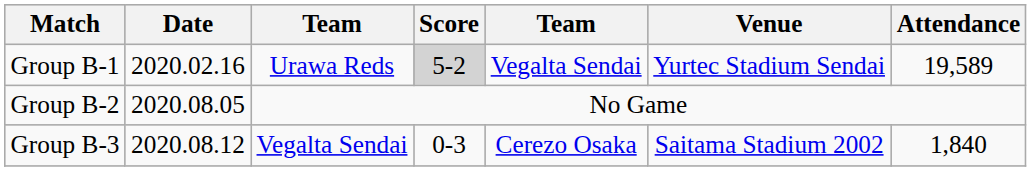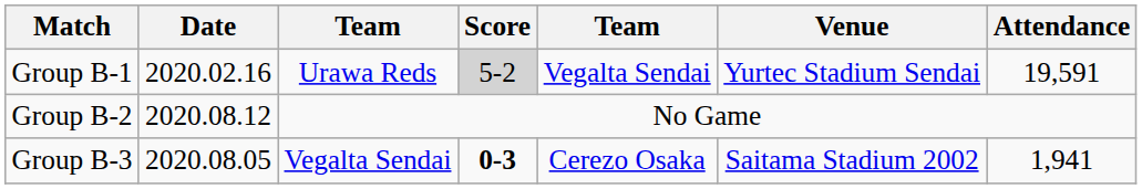Group B-1 | Attendance: 19,589 -> 19,591
Group B-2 | Date: 2020.08.05 -> 2020.08.12
Group B-3 | Date: 2020.08.12 -> 2020.08.05
Group B-3 | Score: normal -> bold
Group B-3 | Attendance: 1,840 -> 1,941
